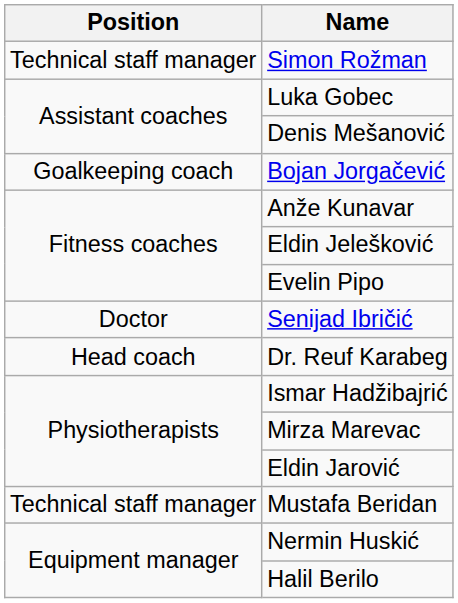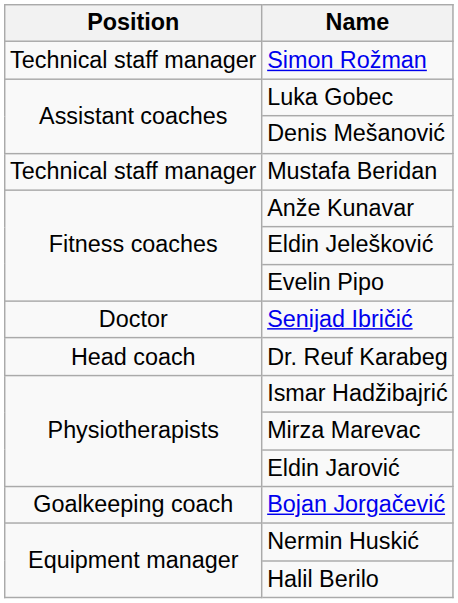rows swapped: Bojan Jorgačević <-> Mustafa Beridan
